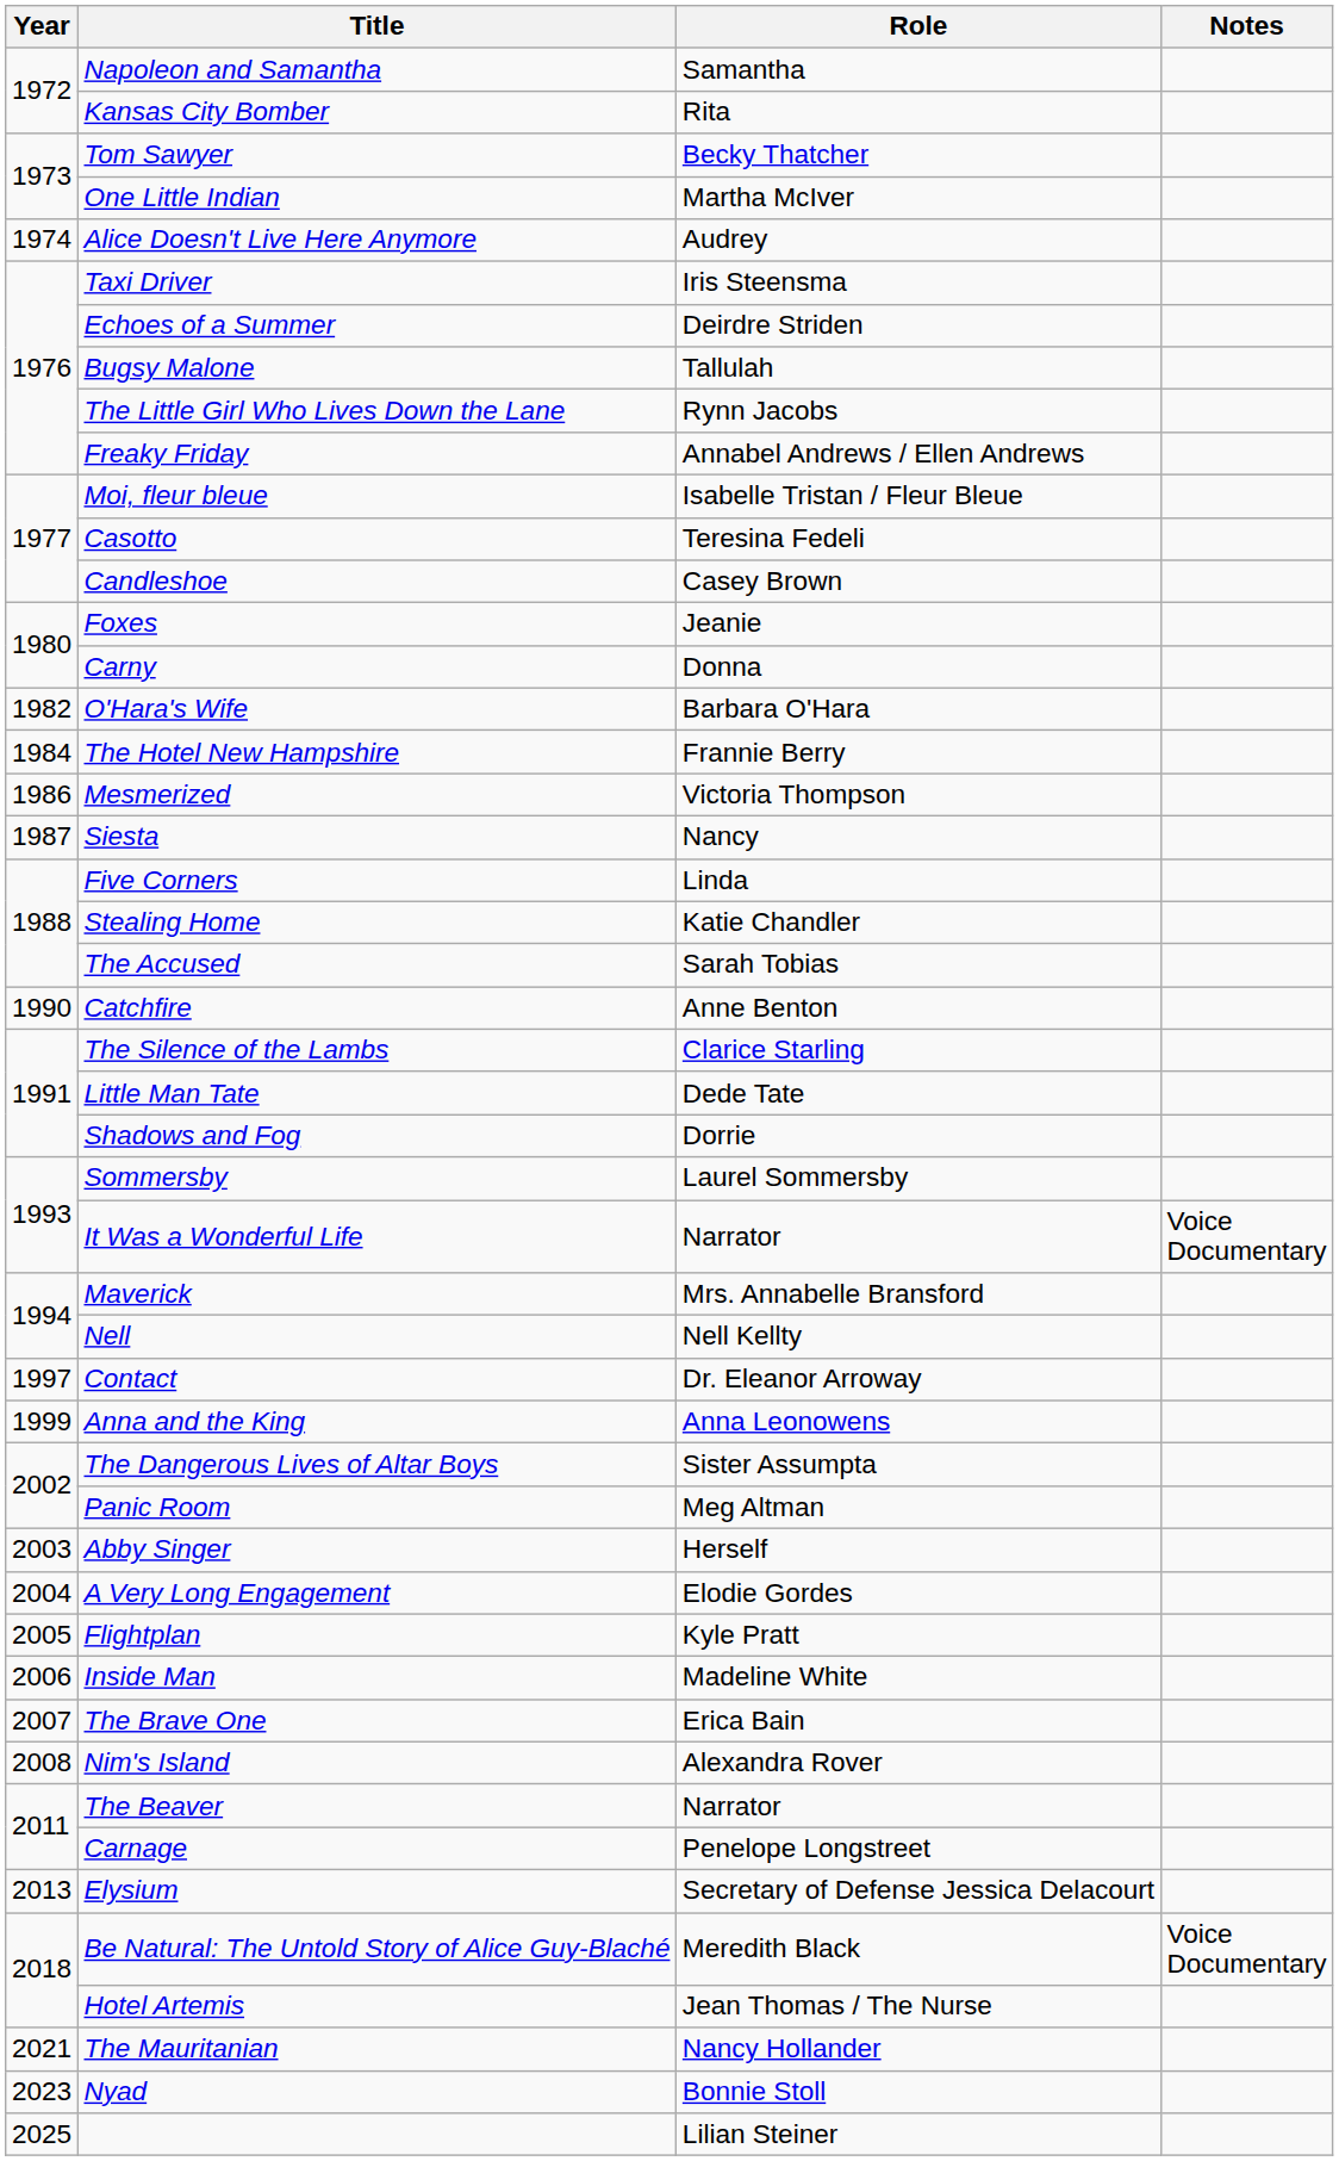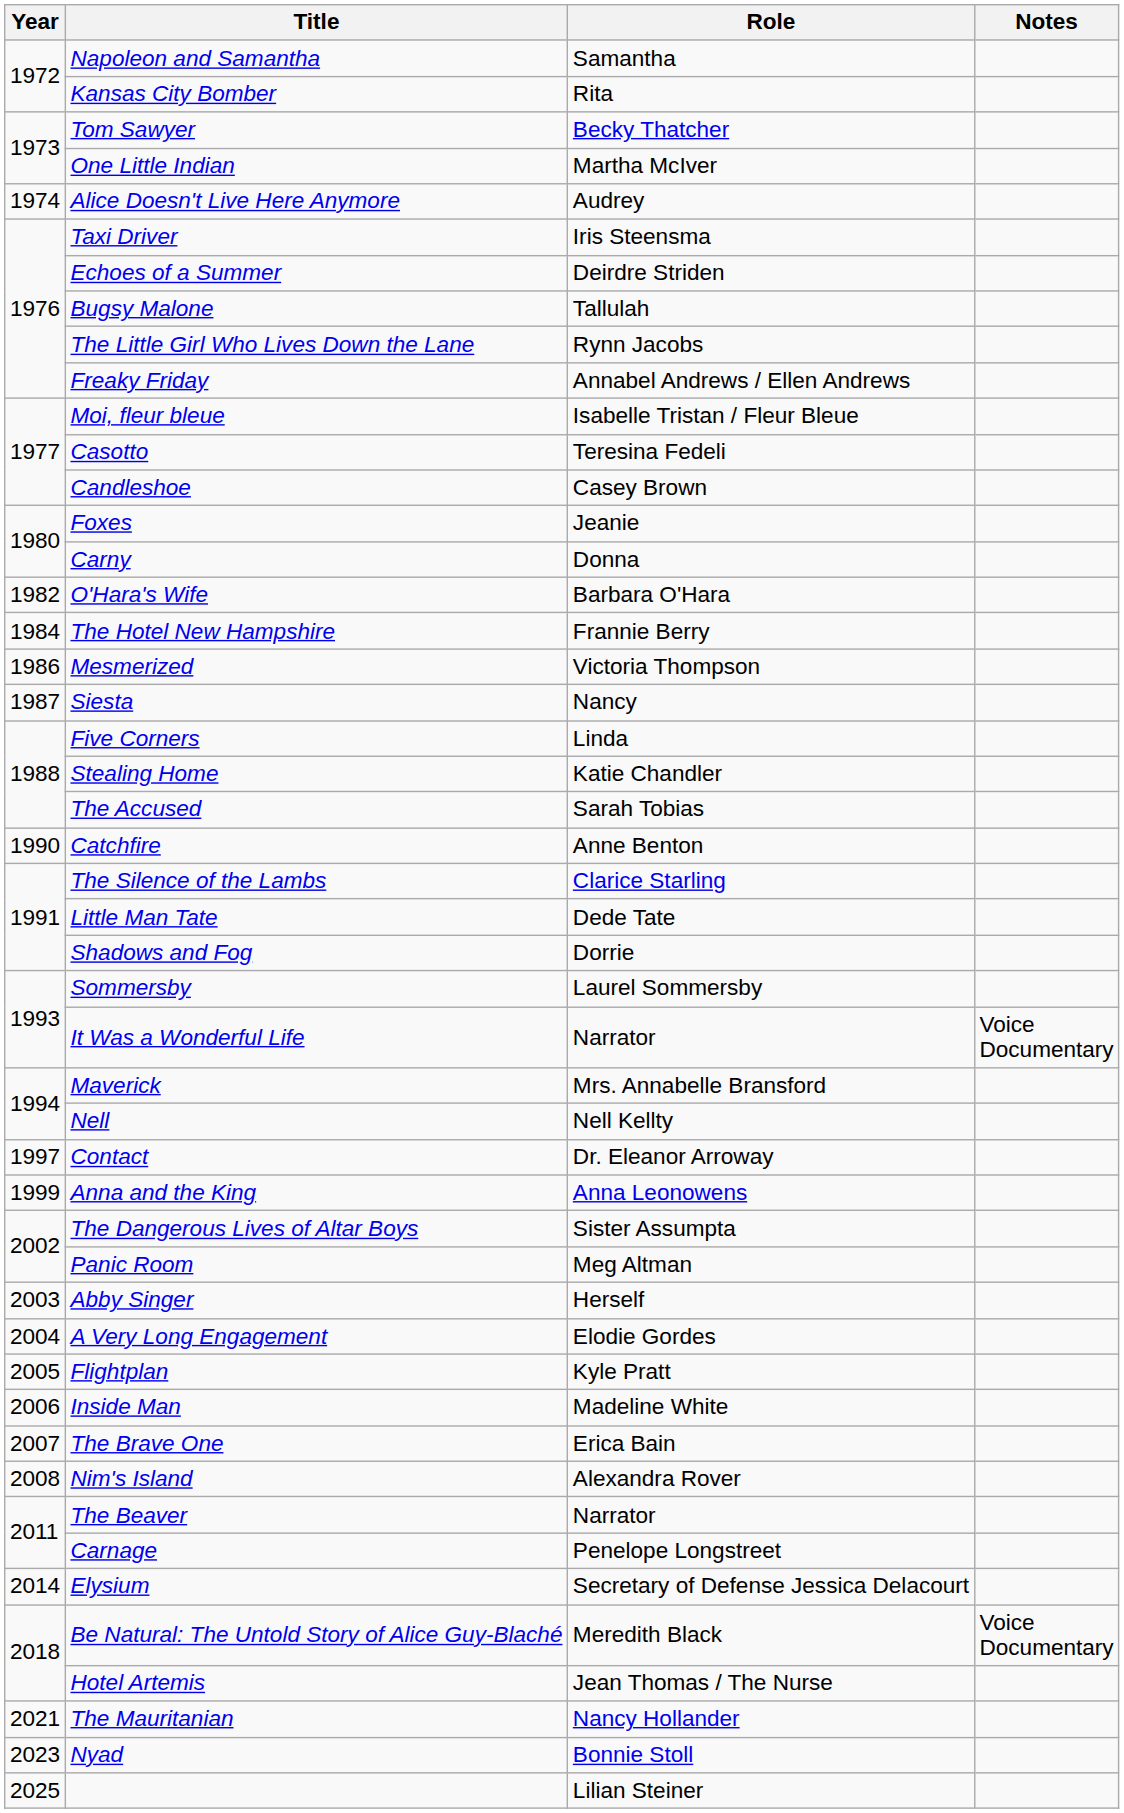Elysium | Year: 2013 -> 2014
